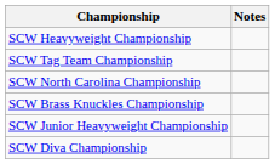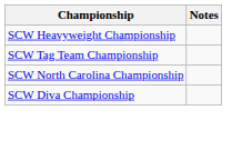- row: SCW Brass Knuckles Championship
- row: SCW Junior Heavyweight Championship
